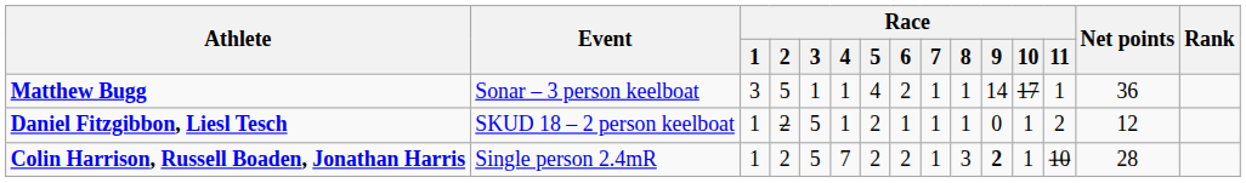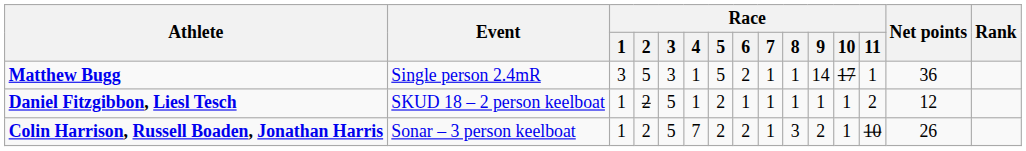Matthew Bugg | Event: Sonar – 3 person keelboat -> Single person 2.4mR
Matthew Bugg | Race / 3: 1 -> 3
Matthew Bugg | Race / 5: 4 -> 5
Daniel Fitzgibbon, Liesl Tesch | Race / 9: 0 -> 1
Colin Harrison, Russell Boaden, Jonathan Harris | Event: Single person 2.4mR -> Sonar – 3 person keelboat
Colin Harrison, Russell Boaden, Jonathan Harris | Race / 9: bold -> normal
Colin Harrison, Russell Boaden, Jonathan Harris | Net points: 28 -> 26
